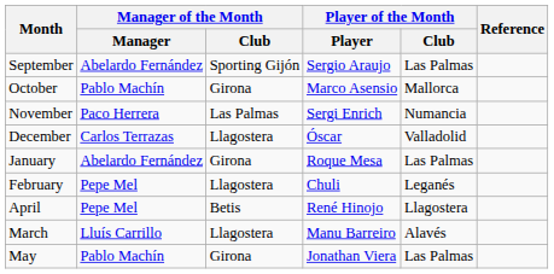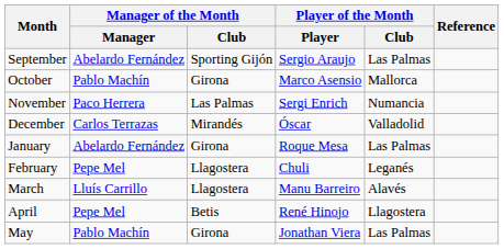December | Manager of the Month / Club: Llagostera -> Mirandés
rows swapped: March <-> April
